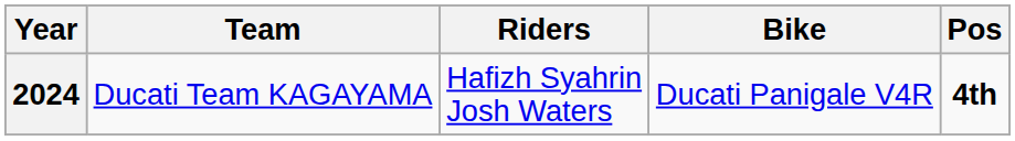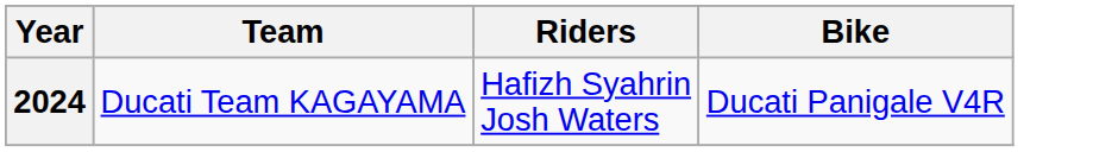- column: Pos | 4th
